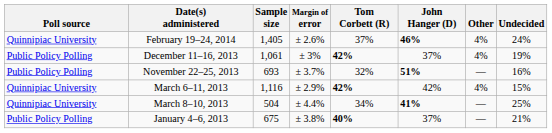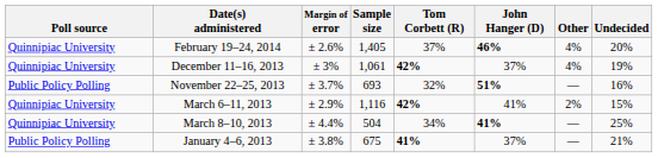columns swapped: Sample size <-> Margin of error
February 19–24, 2014 | Undecided: 24% -> 20%
December 11–16, 2013 | Poll source: Public Policy Polling -> Quinnipiac University
March 6–11, 2013 | John Hanger (D): 42% -> 41%
March 6–11, 2013 | Other: 4% -> 2%
January 4–6, 2013 | Tom Corbett (R): 40% -> 41%
